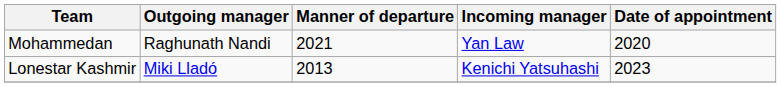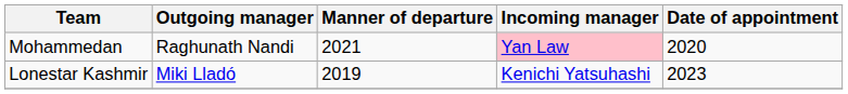Mohammedan | Incoming manager: no background -> pink background
Lonestar Kashmir | Manner of departure: 2013 -> 2019
